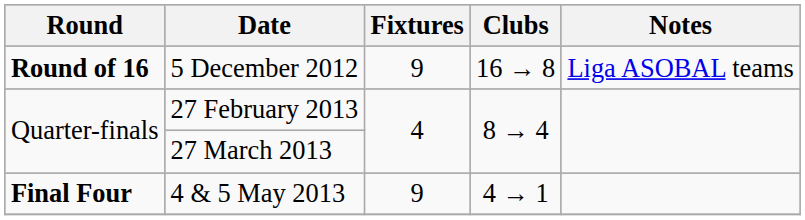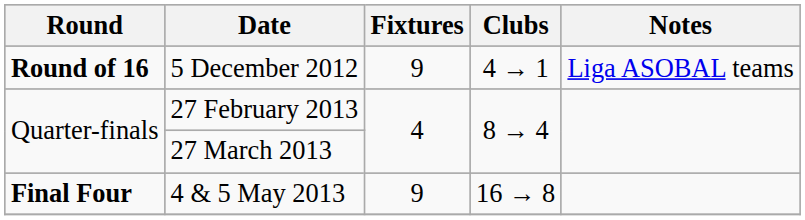5 December 2012 | Clubs: 16 → 8 -> 4 → 1
4 & 5 May 2013 | Clubs: 4 → 1 -> 16 → 8
